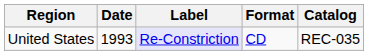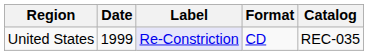United States | Date: 1993 -> 1999
